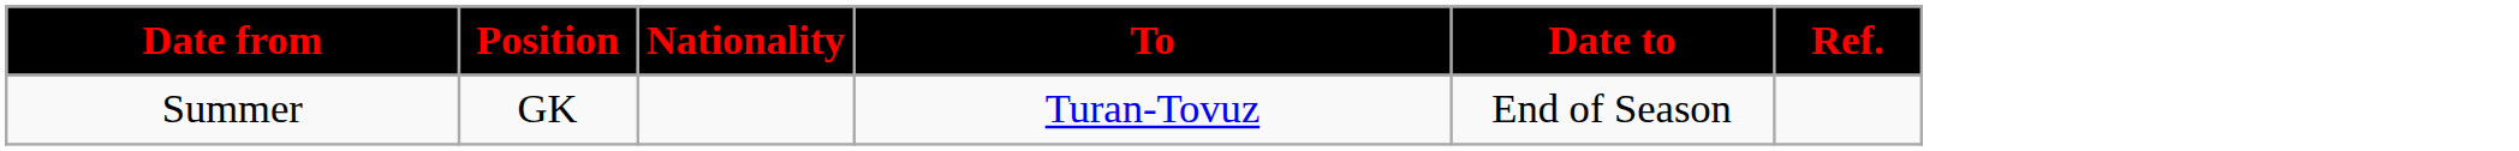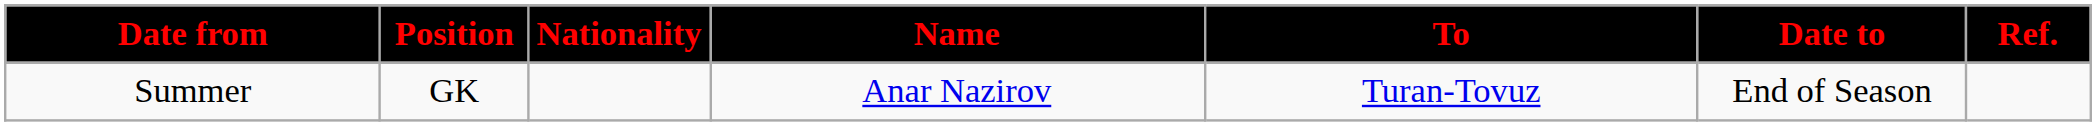+ column: Name | Anar Nazirov
